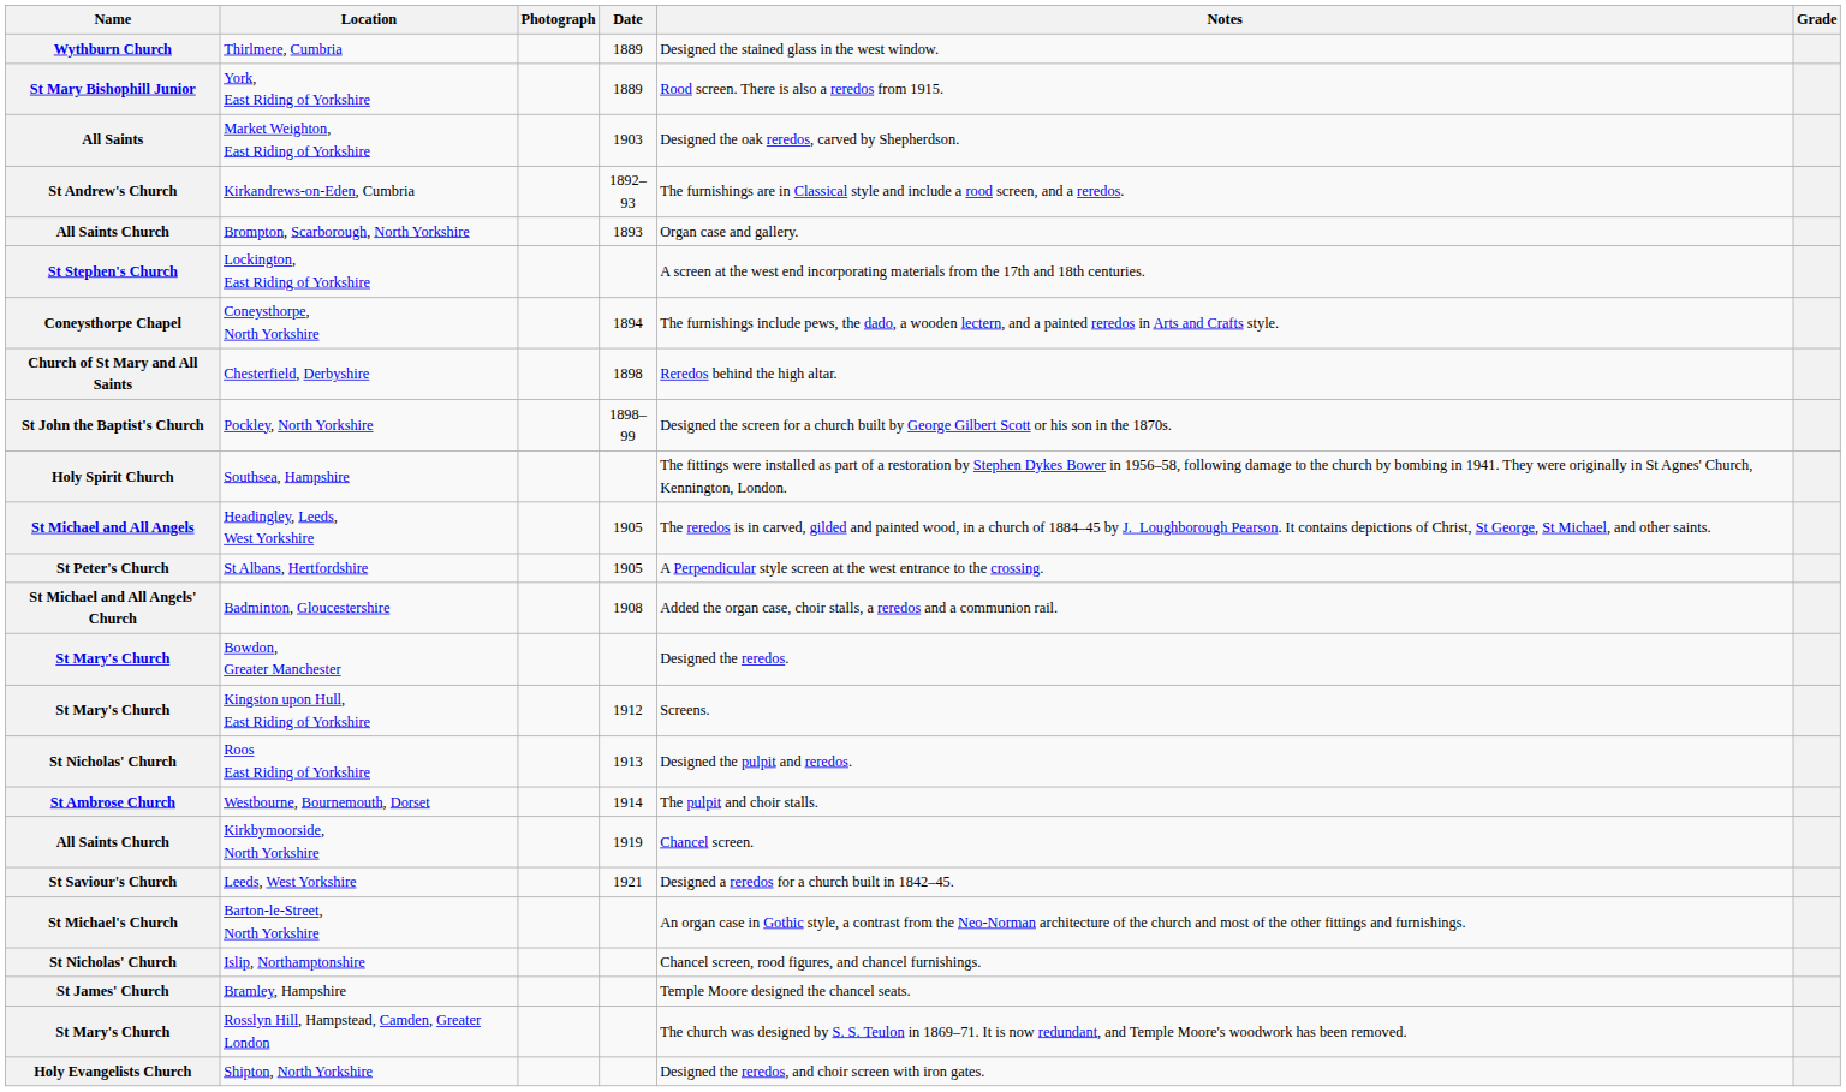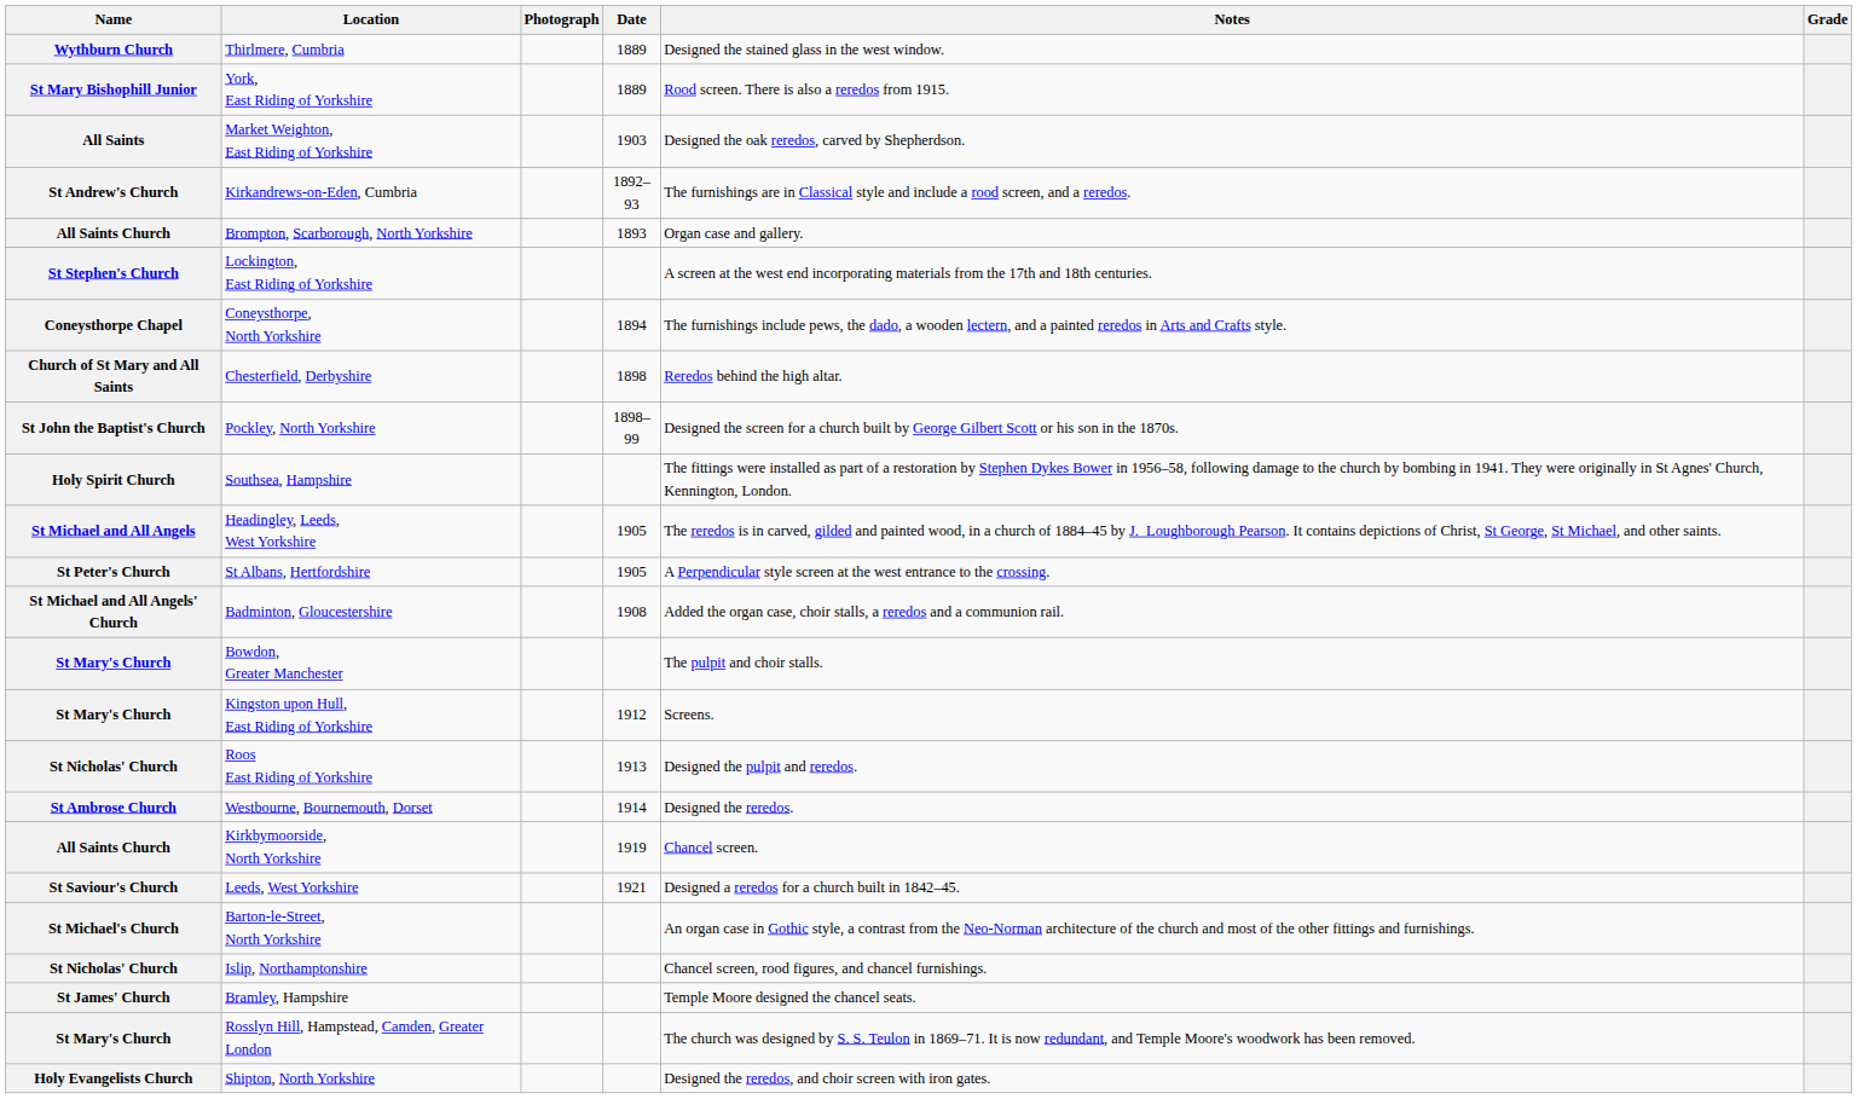Bowdon, Greater Manchester | Notes: Designed the reredos. -> The pulpit and choir stalls.
Westbourne, Bournemouth, Dorset | Notes: The pulpit and choir stalls. -> Designed the reredos.
